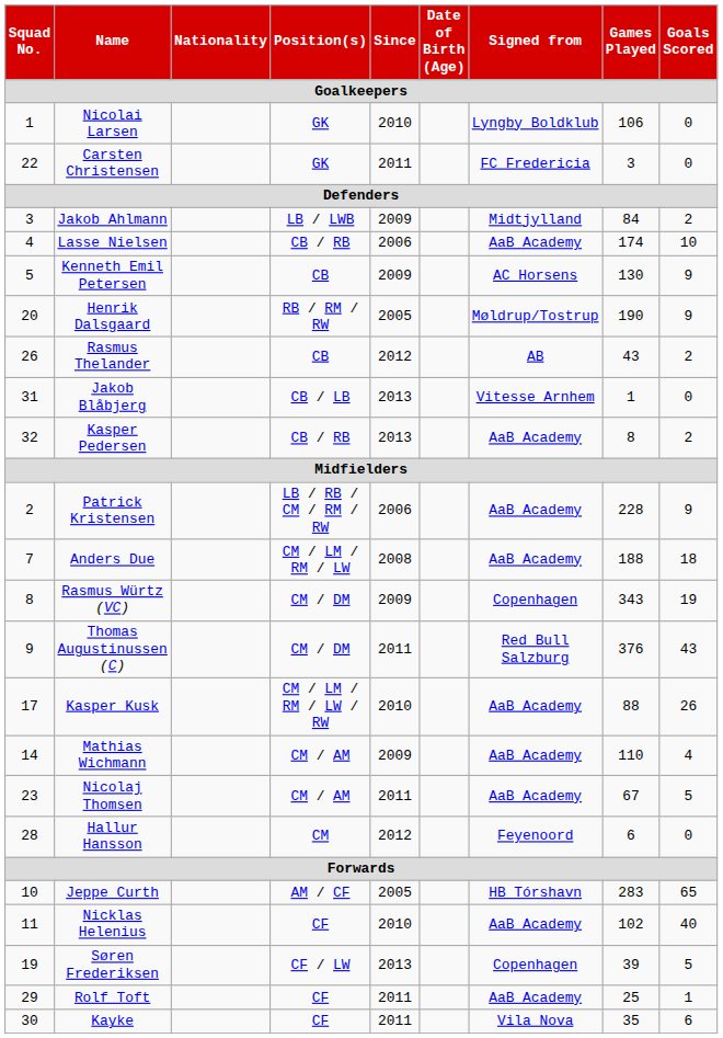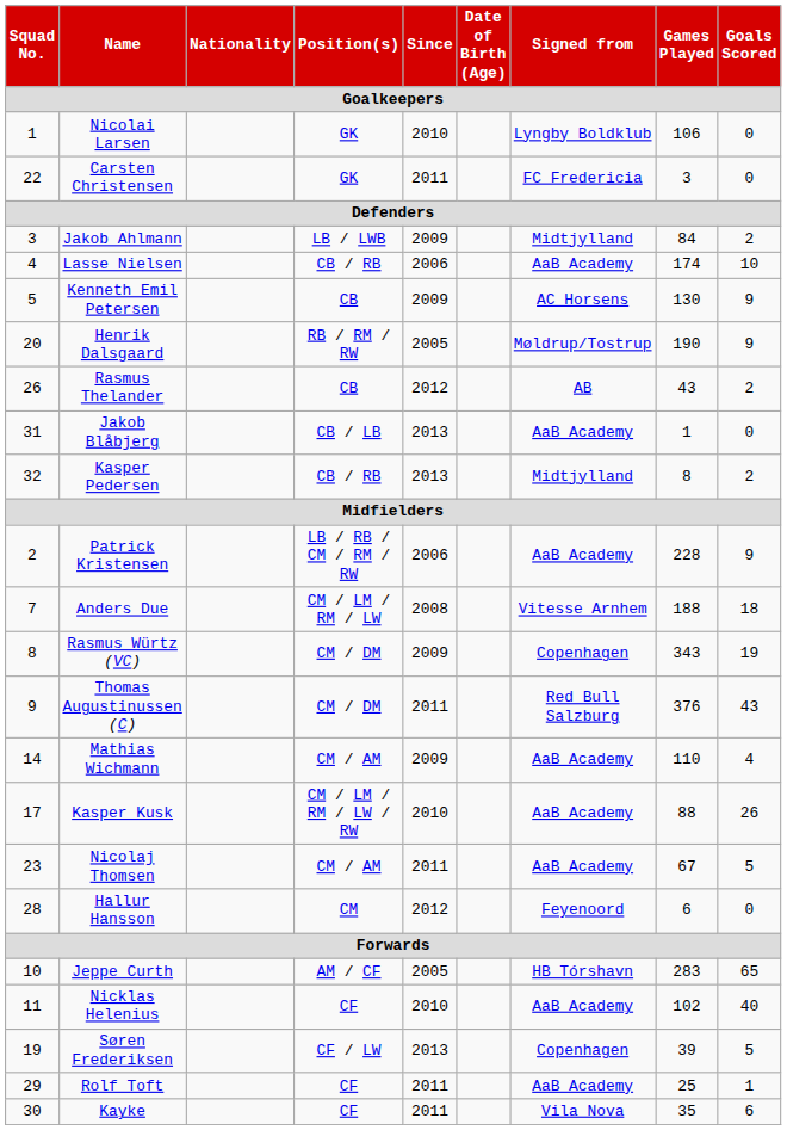Jakob Blåbjerg | Signed from: Vitesse Arnhem -> AaB Academy
Kasper Pedersen | Signed from: AaB Academy -> Midtjylland
Anders Due | Signed from: AaB Academy -> Vitesse Arnhem
rows swapped: Mathias Wichmann <-> Kasper Kusk
